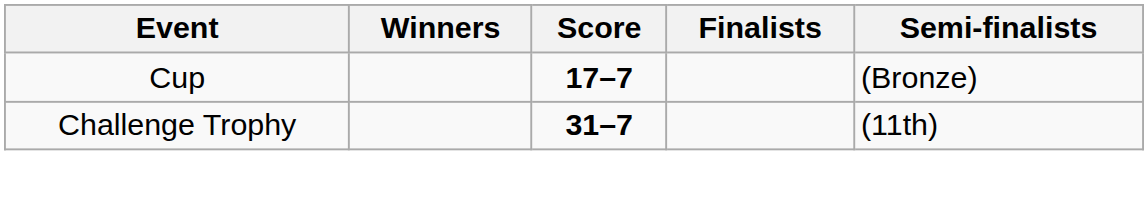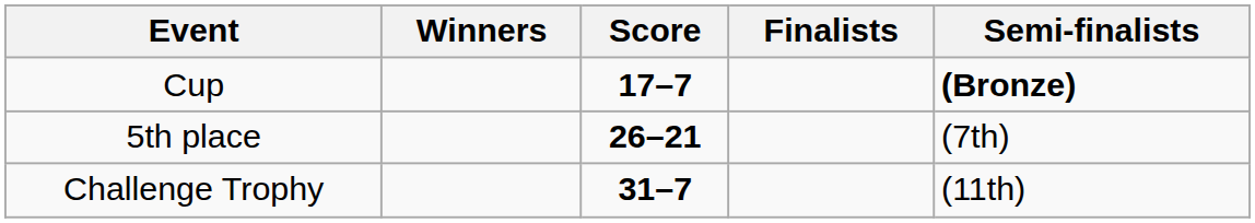Cup | Semi-finalists: normal -> bold
+ row: 5th place | 26–21 | (7th)
